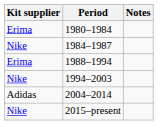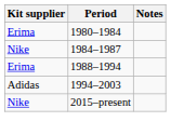1994–2003 | Kit supplier: Nike -> Adidas
- row: Adidas | 2004–2014
